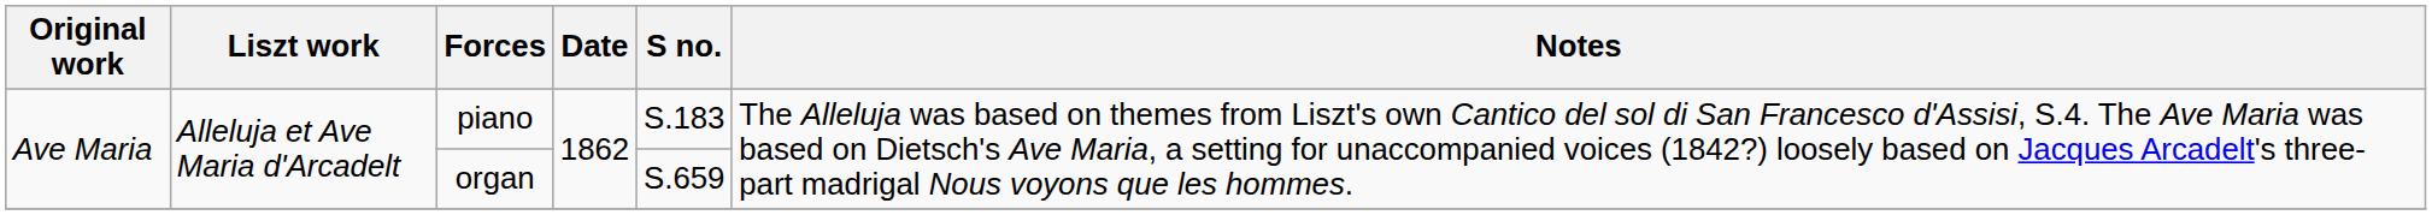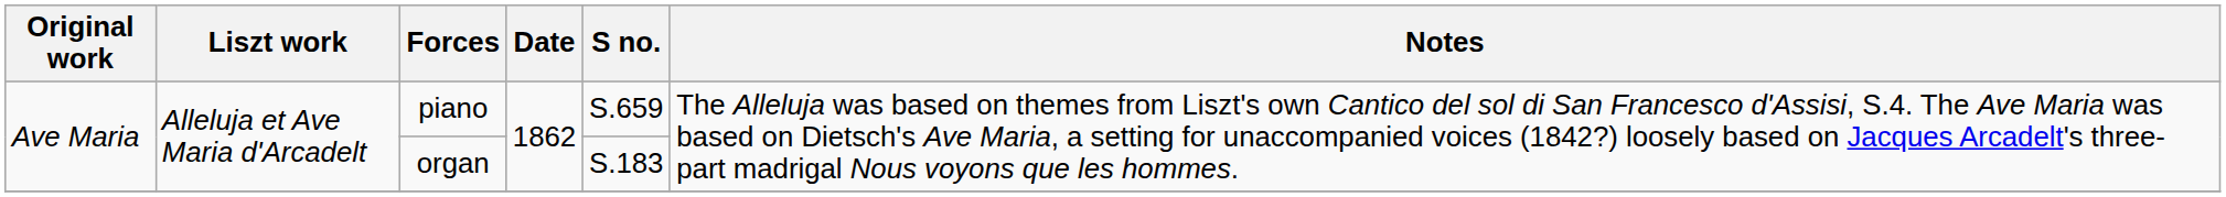piano | S no.: S.183 -> S.659
organ | S no.: S.659 -> S.183
